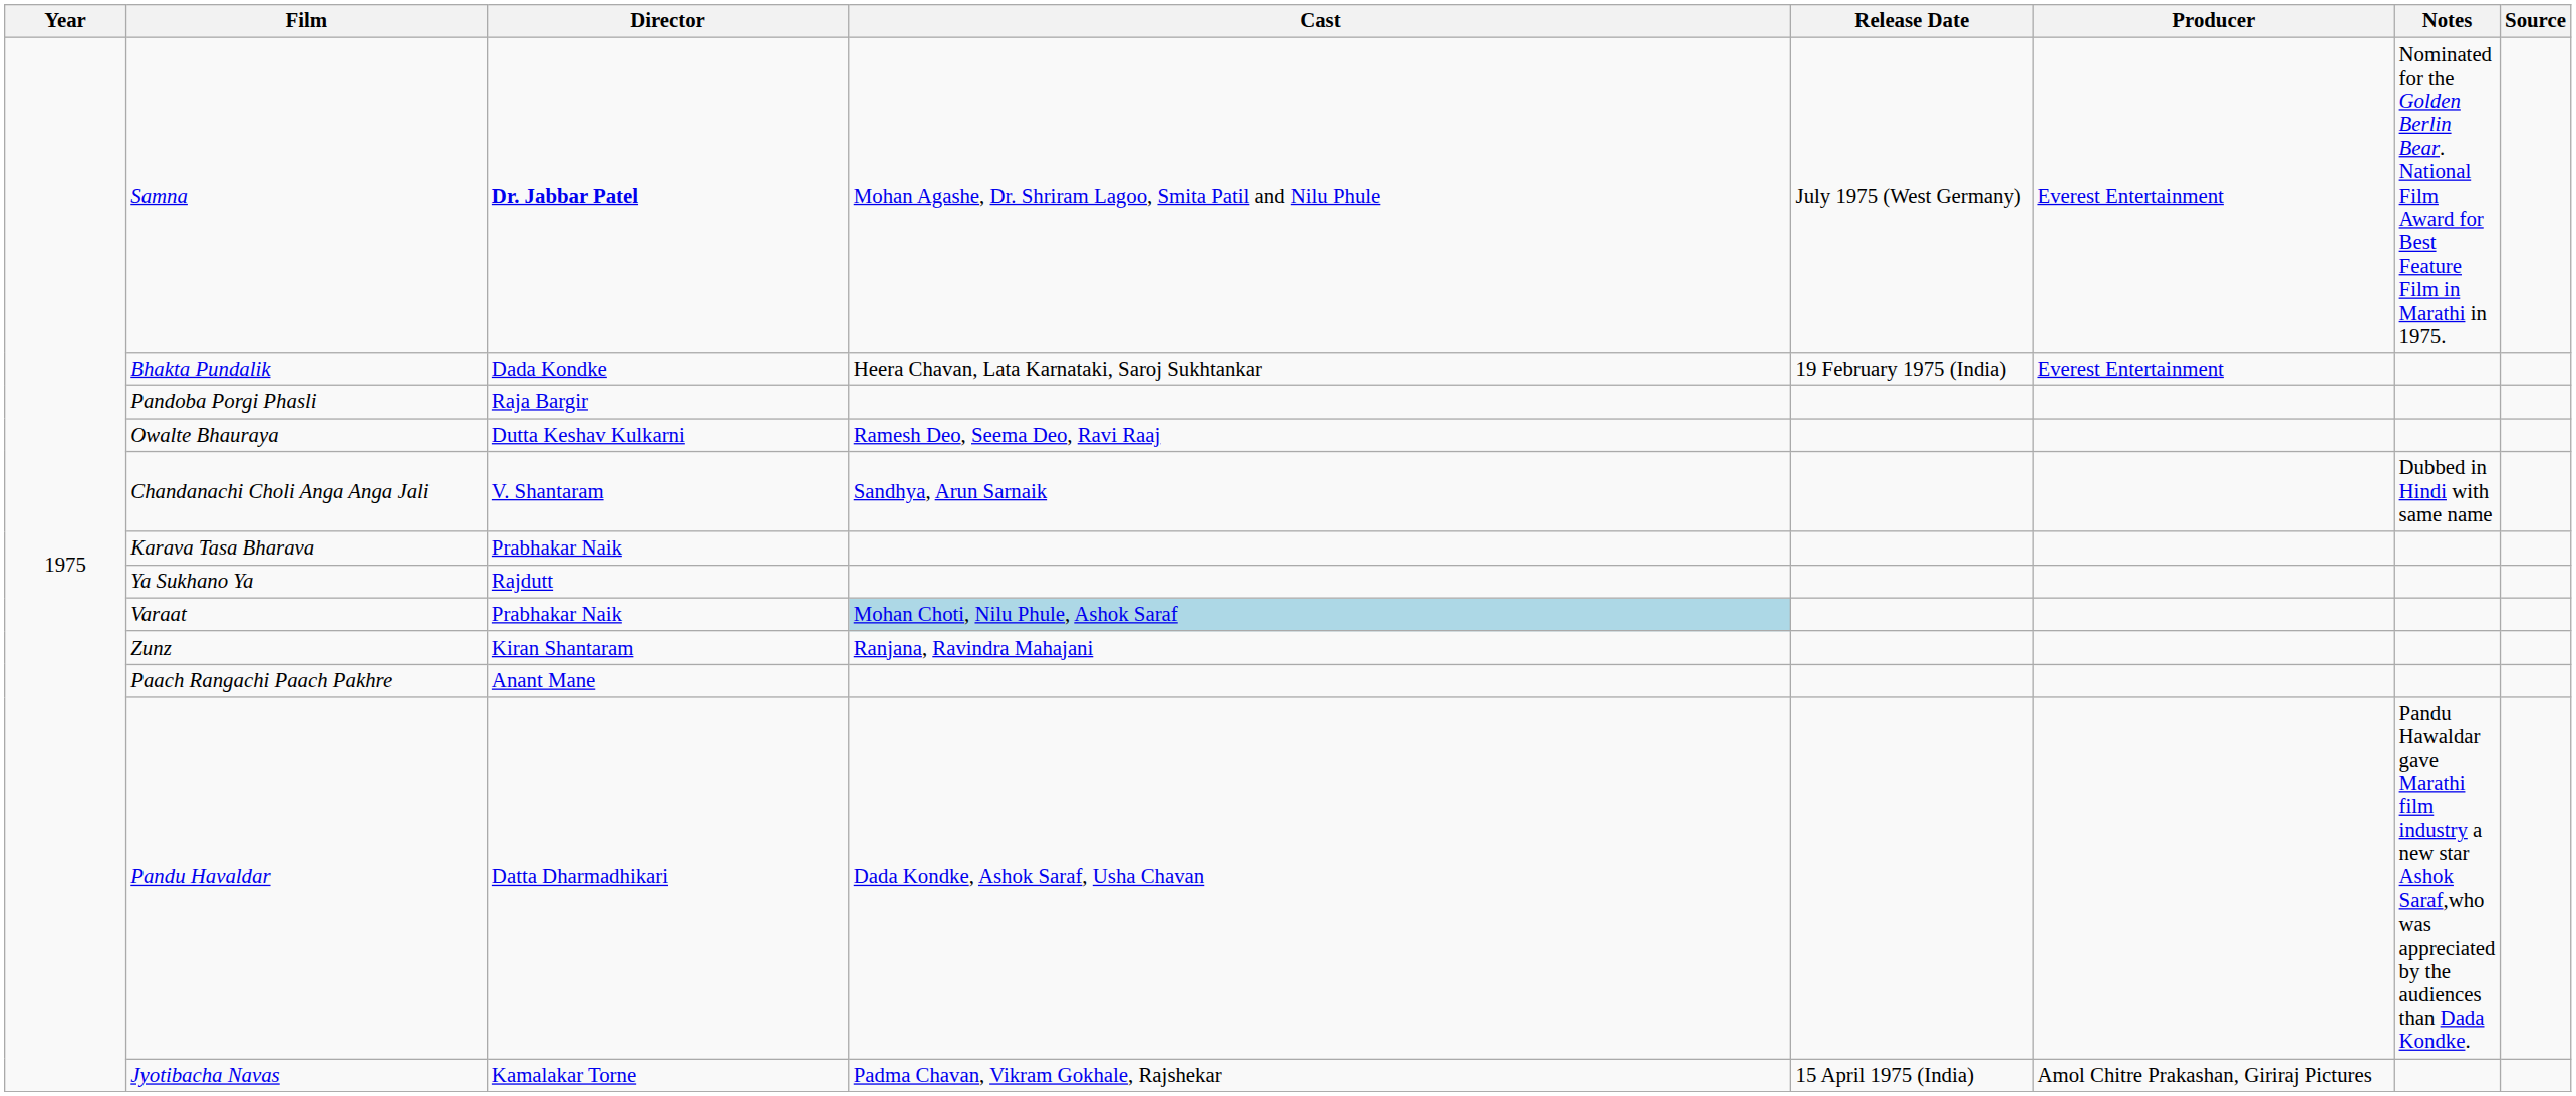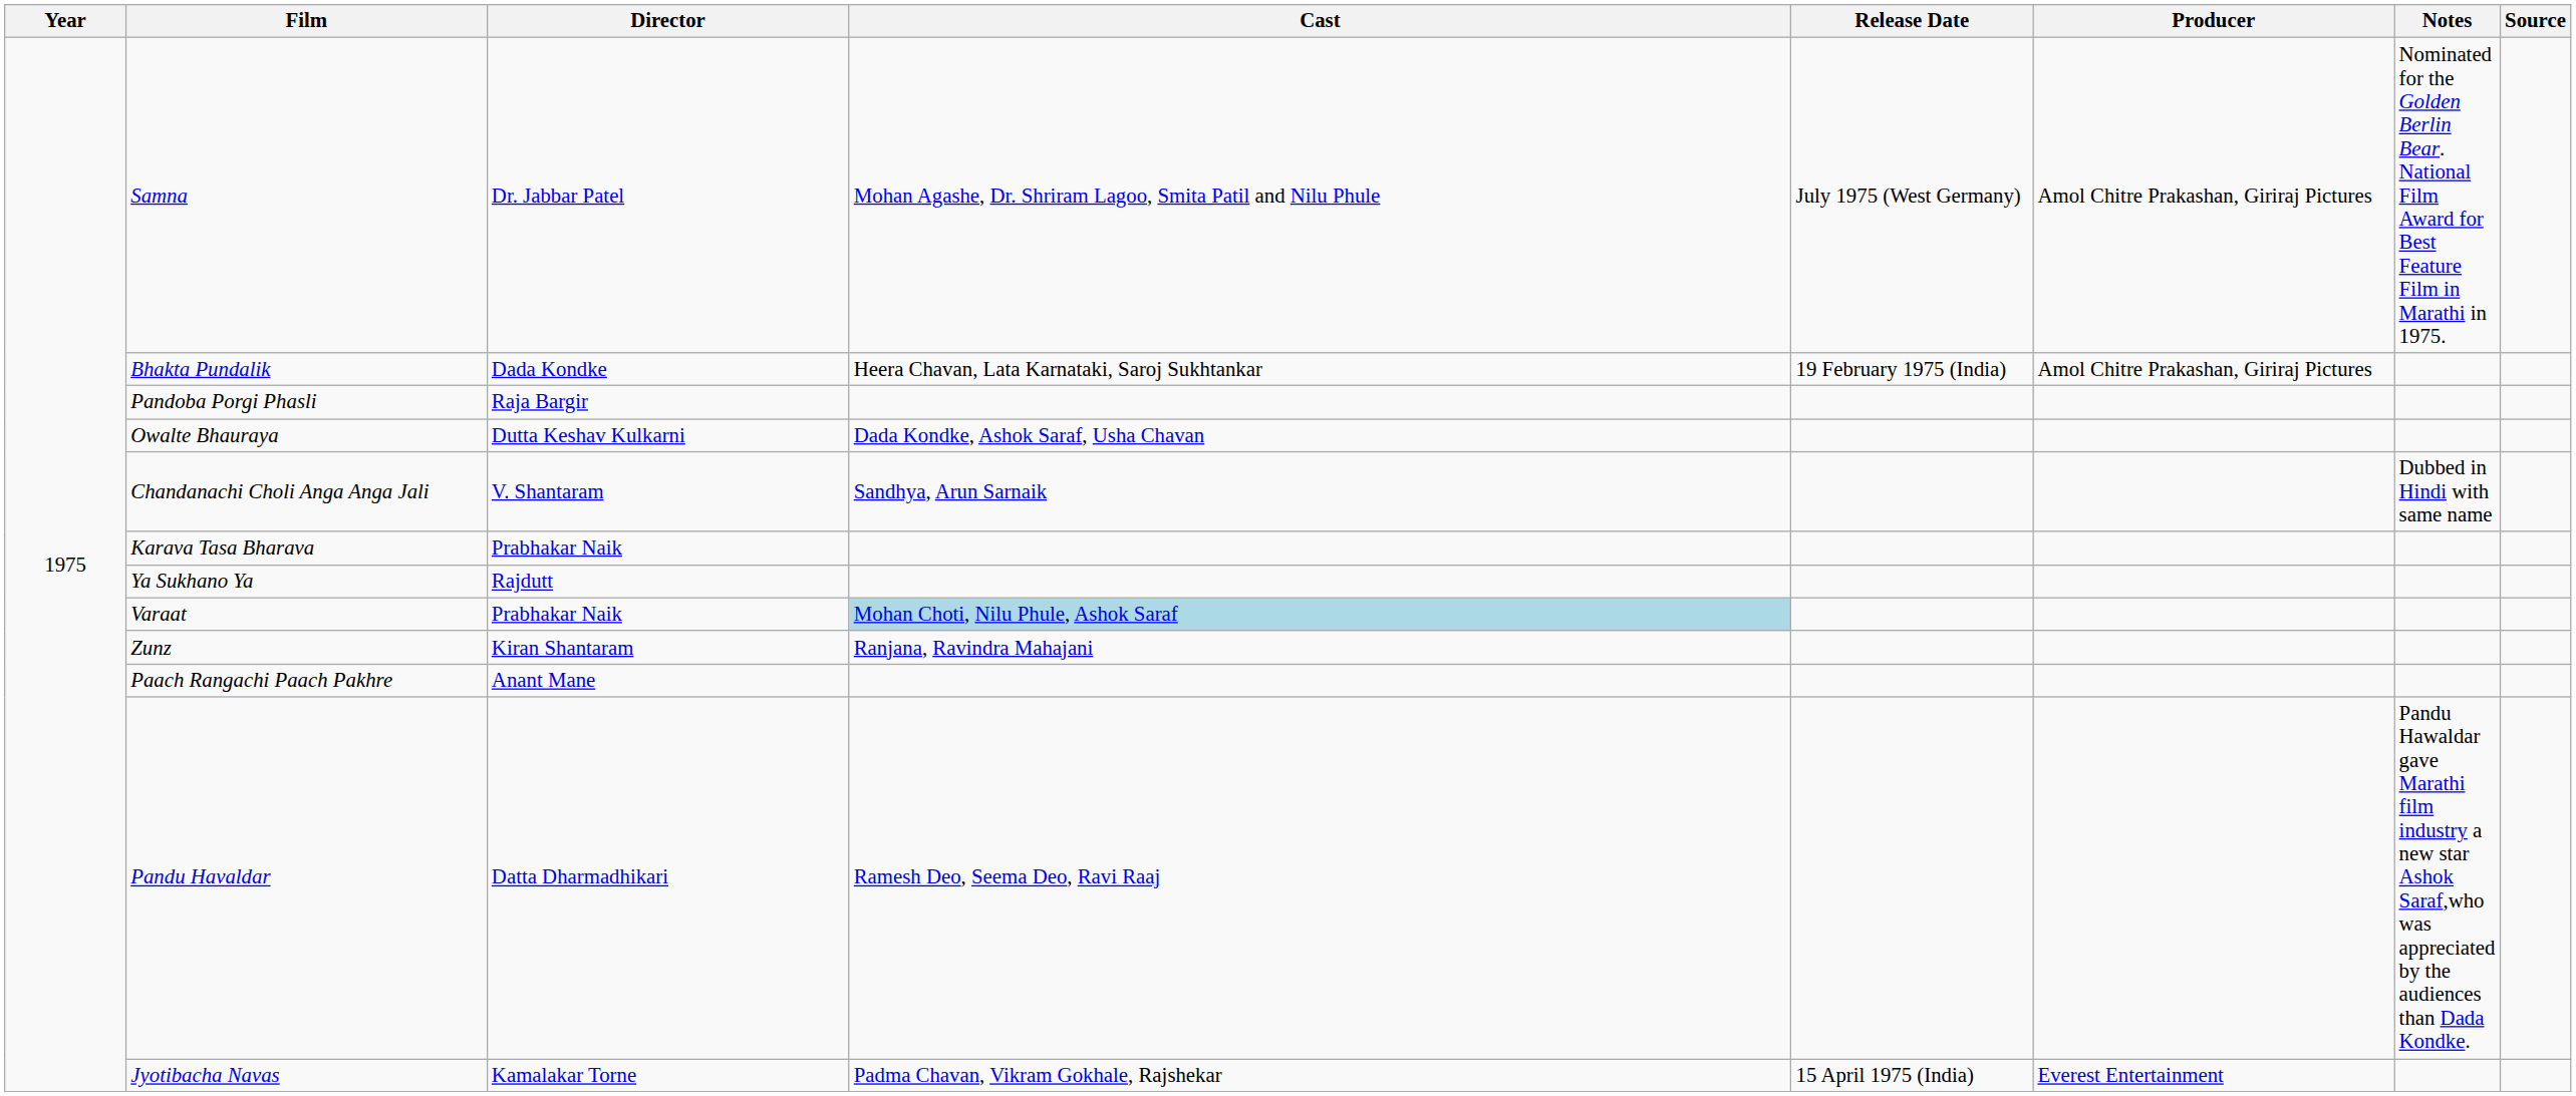Samna | Director: bold -> normal
Samna | Producer: Everest Entertainment -> Amol Chitre Prakashan, Giriraj Pictures
Bhakta Pundalik | Producer: Everest Entertainment -> Amol Chitre Prakashan, Giriraj Pictures
Owalte Bhauraya | Cast: Ramesh Deo, Seema Deo, Ravi Raaj -> Dada Kondke, Ashok Saraf, Usha Chavan
Pandu Havaldar | Cast: Dada Kondke, Ashok Saraf, Usha Chavan -> Ramesh Deo, Seema Deo, Ravi Raaj
Jyotibacha Navas | Producer: Amol Chitre Prakashan, Giriraj Pictures -> Everest Entertainment
